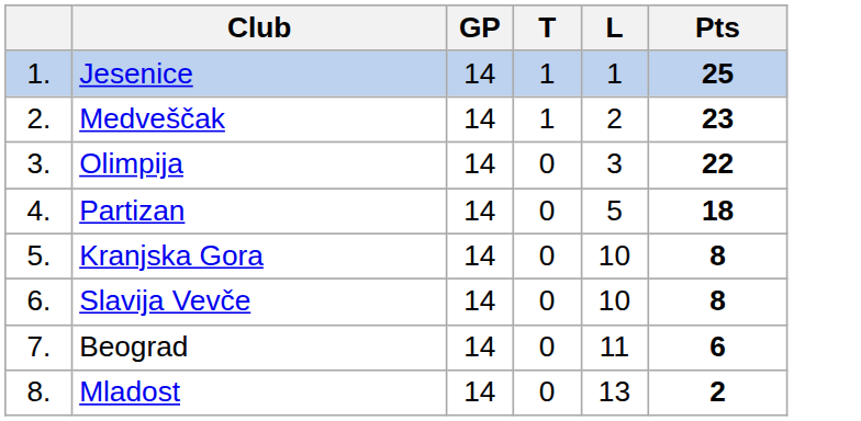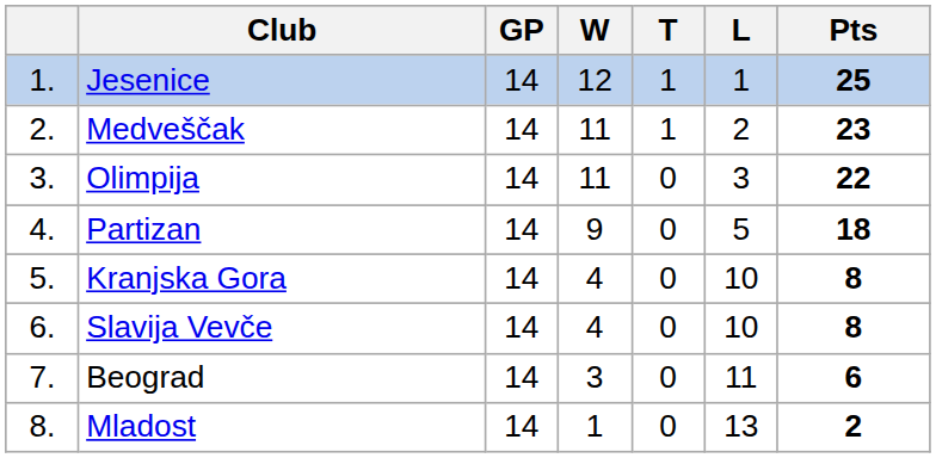+ column: W | 12 | 11 | 11 | 9 | 4 | 4 | 3 | 1
